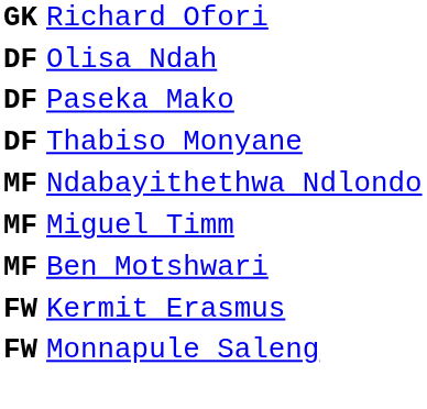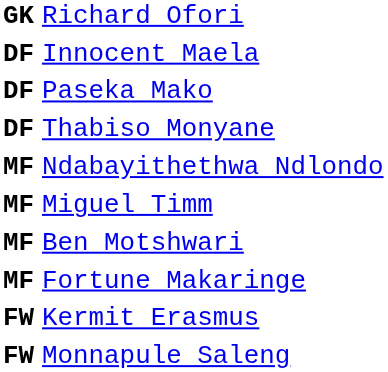- row: DF | Olisa Ndah
+ row: DF | Innocent Maela
+ row: MF | Fortune Makaringe
